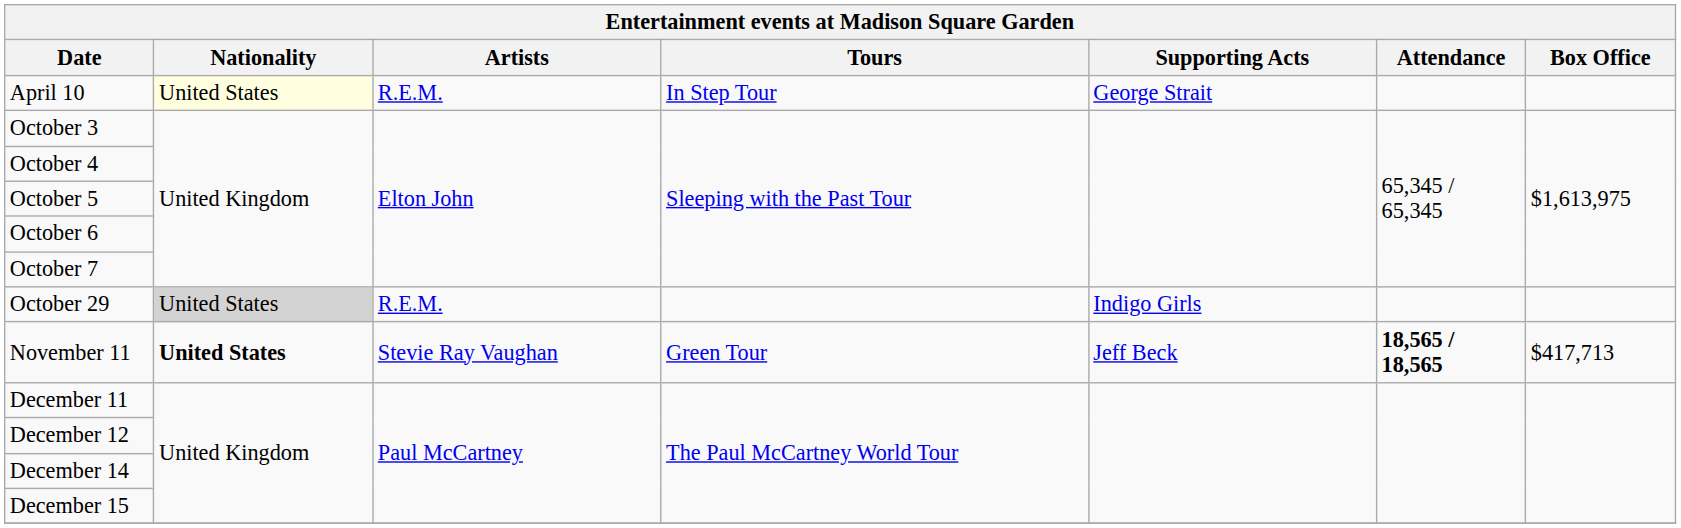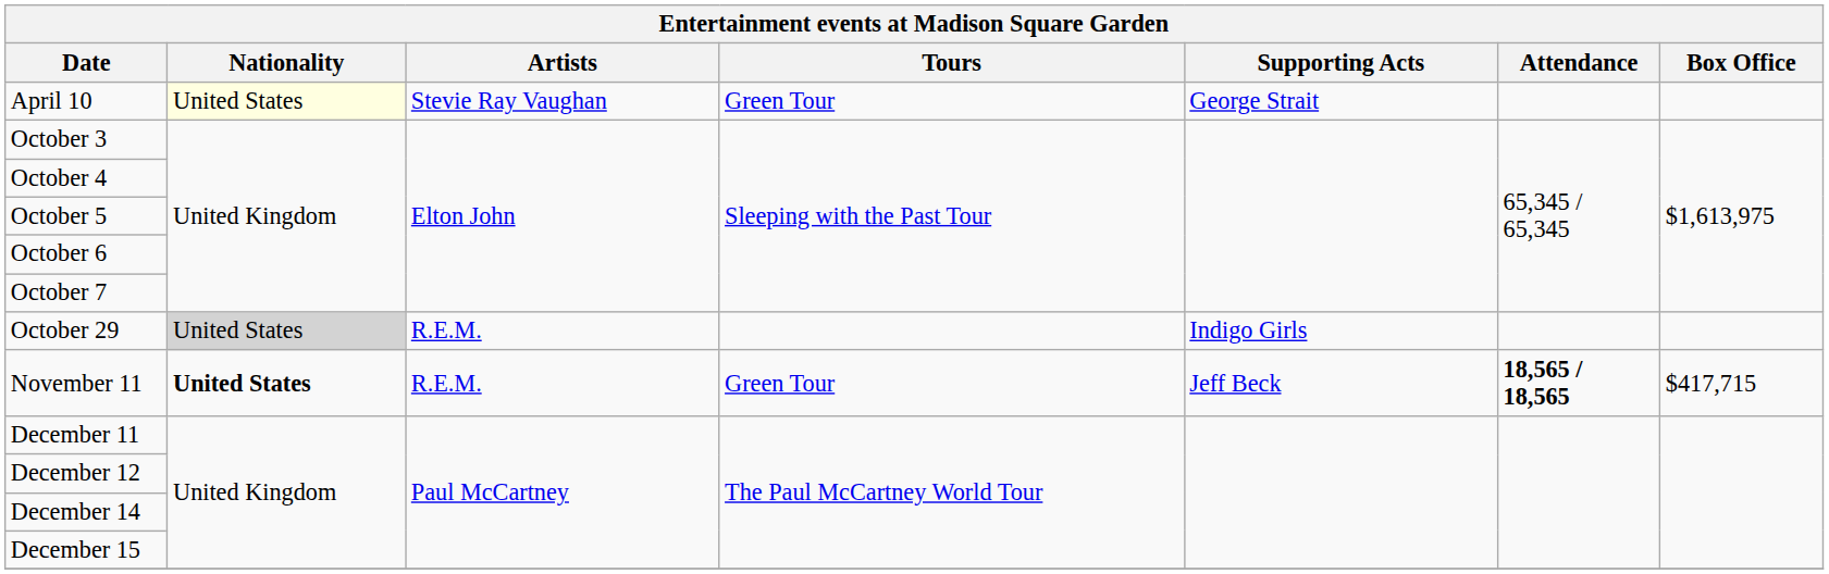April 10 | Artists: R.E.M. -> Stevie Ray Vaughan
April 10 | Tours: In Step Tour -> Green Tour
November 11 | Artists: Stevie Ray Vaughan -> R.E.M.
November 11 | Box Office: $417,713 -> $417,715
